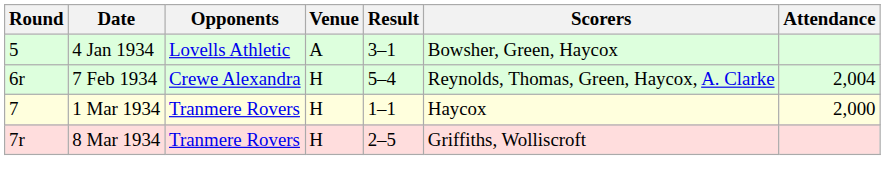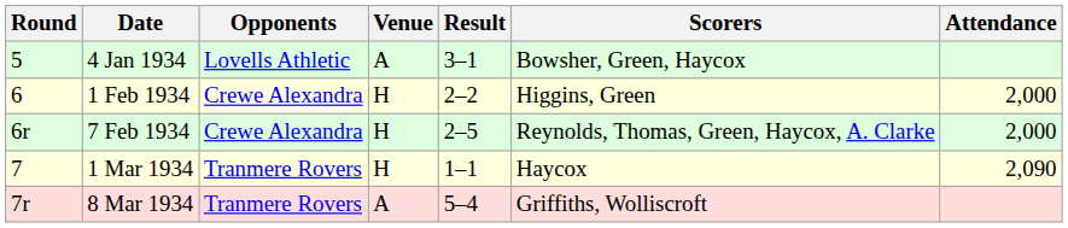+ row: 6 | 1 Feb 1934 | Crewe Alexandra | H | 2–2 | Higgins, Green | 2,000
7 Feb 1934 | Result: 5–4 -> 2–5
7 Feb 1934 | Attendance: 2,004 -> 2,000
1 Mar 1934 | Attendance: 2,000 -> 2,090
8 Mar 1934 | Venue: H -> A
8 Mar 1934 | Result: 2–5 -> 5–4
